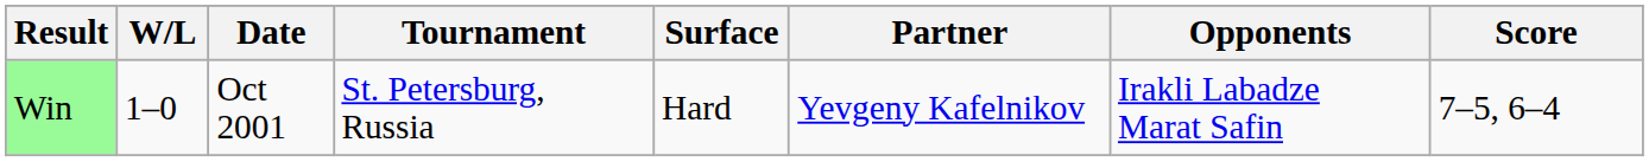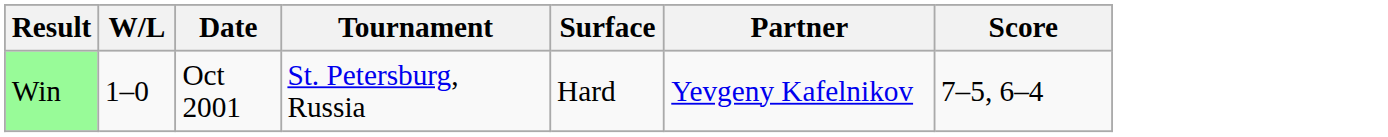- column: Opponents | Irakli Labadze Marat Safin
